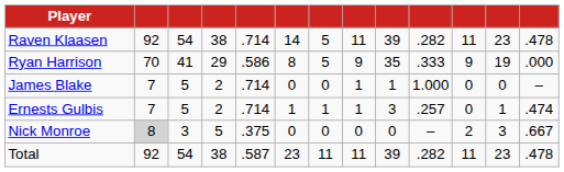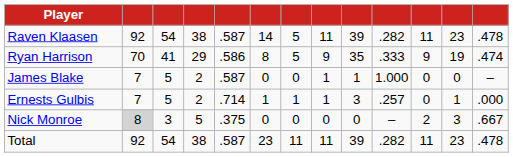Raven Klaasen | column 5: .714 -> .587
Ryan Harrison | column 13: .000 -> .474
James Blake | column 5: .714 -> .587
Ernests Gulbis | column 13: .474 -> .000
